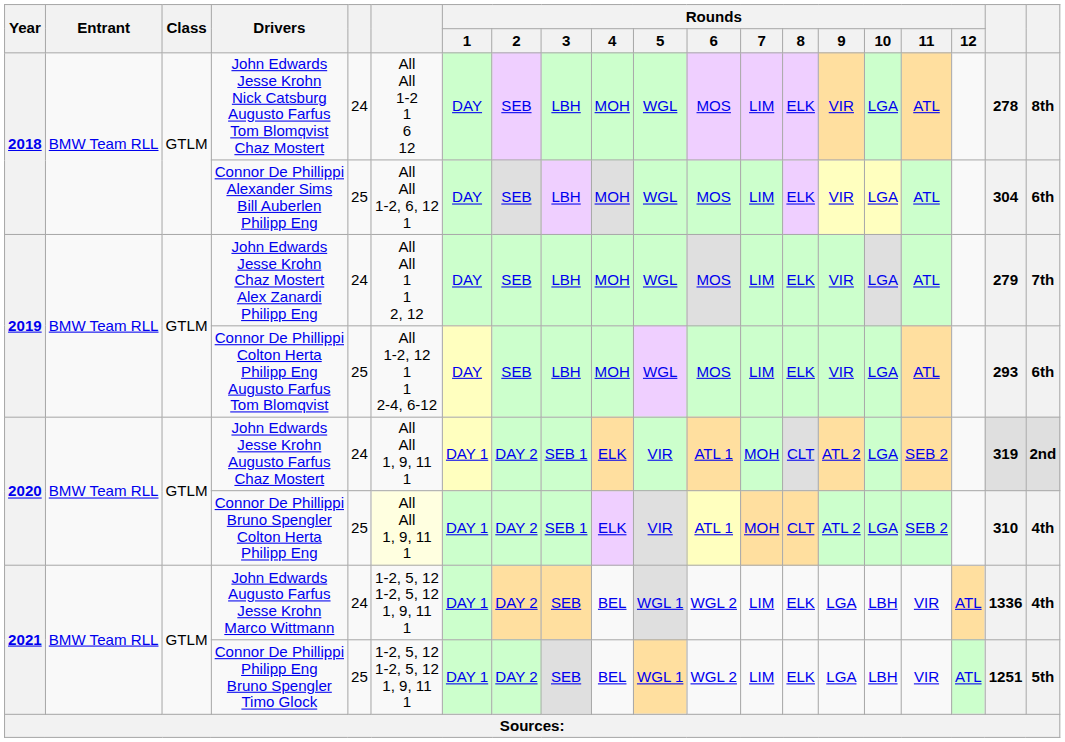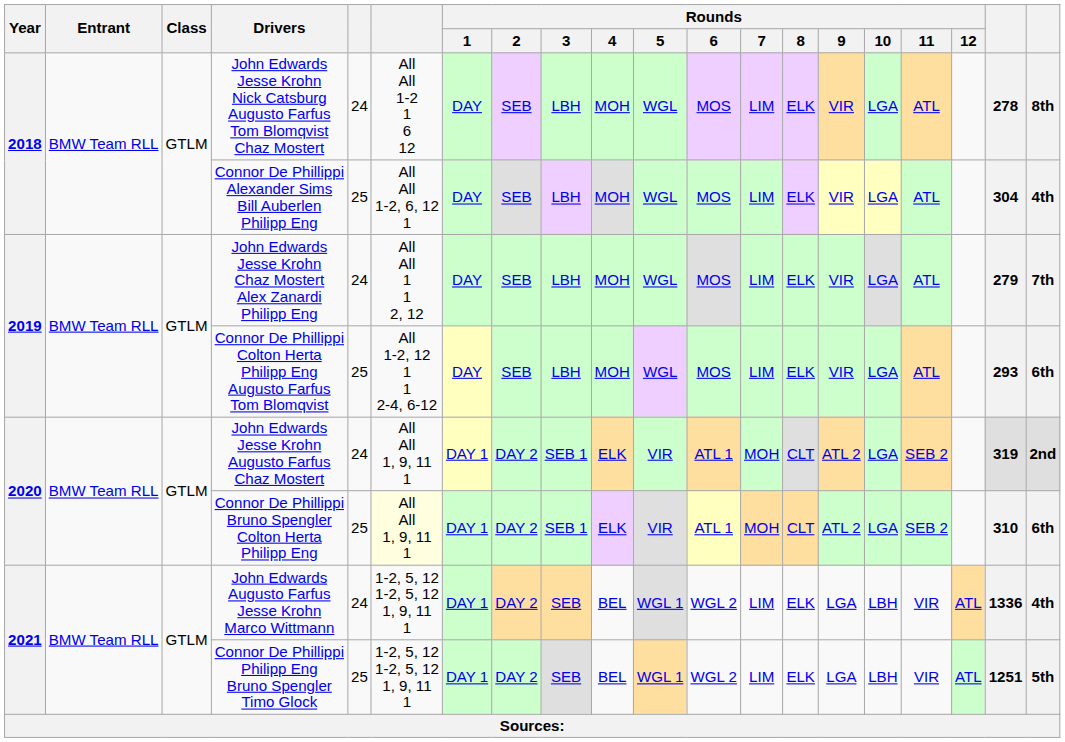Connor De Phillippi Alexander Sims Bill Auberlen Philipp Eng | column 20: 6th -> 4th
Connor De Phillippi Bruno Spengler Colton Herta Philipp Eng | column 20: 4th -> 6th
